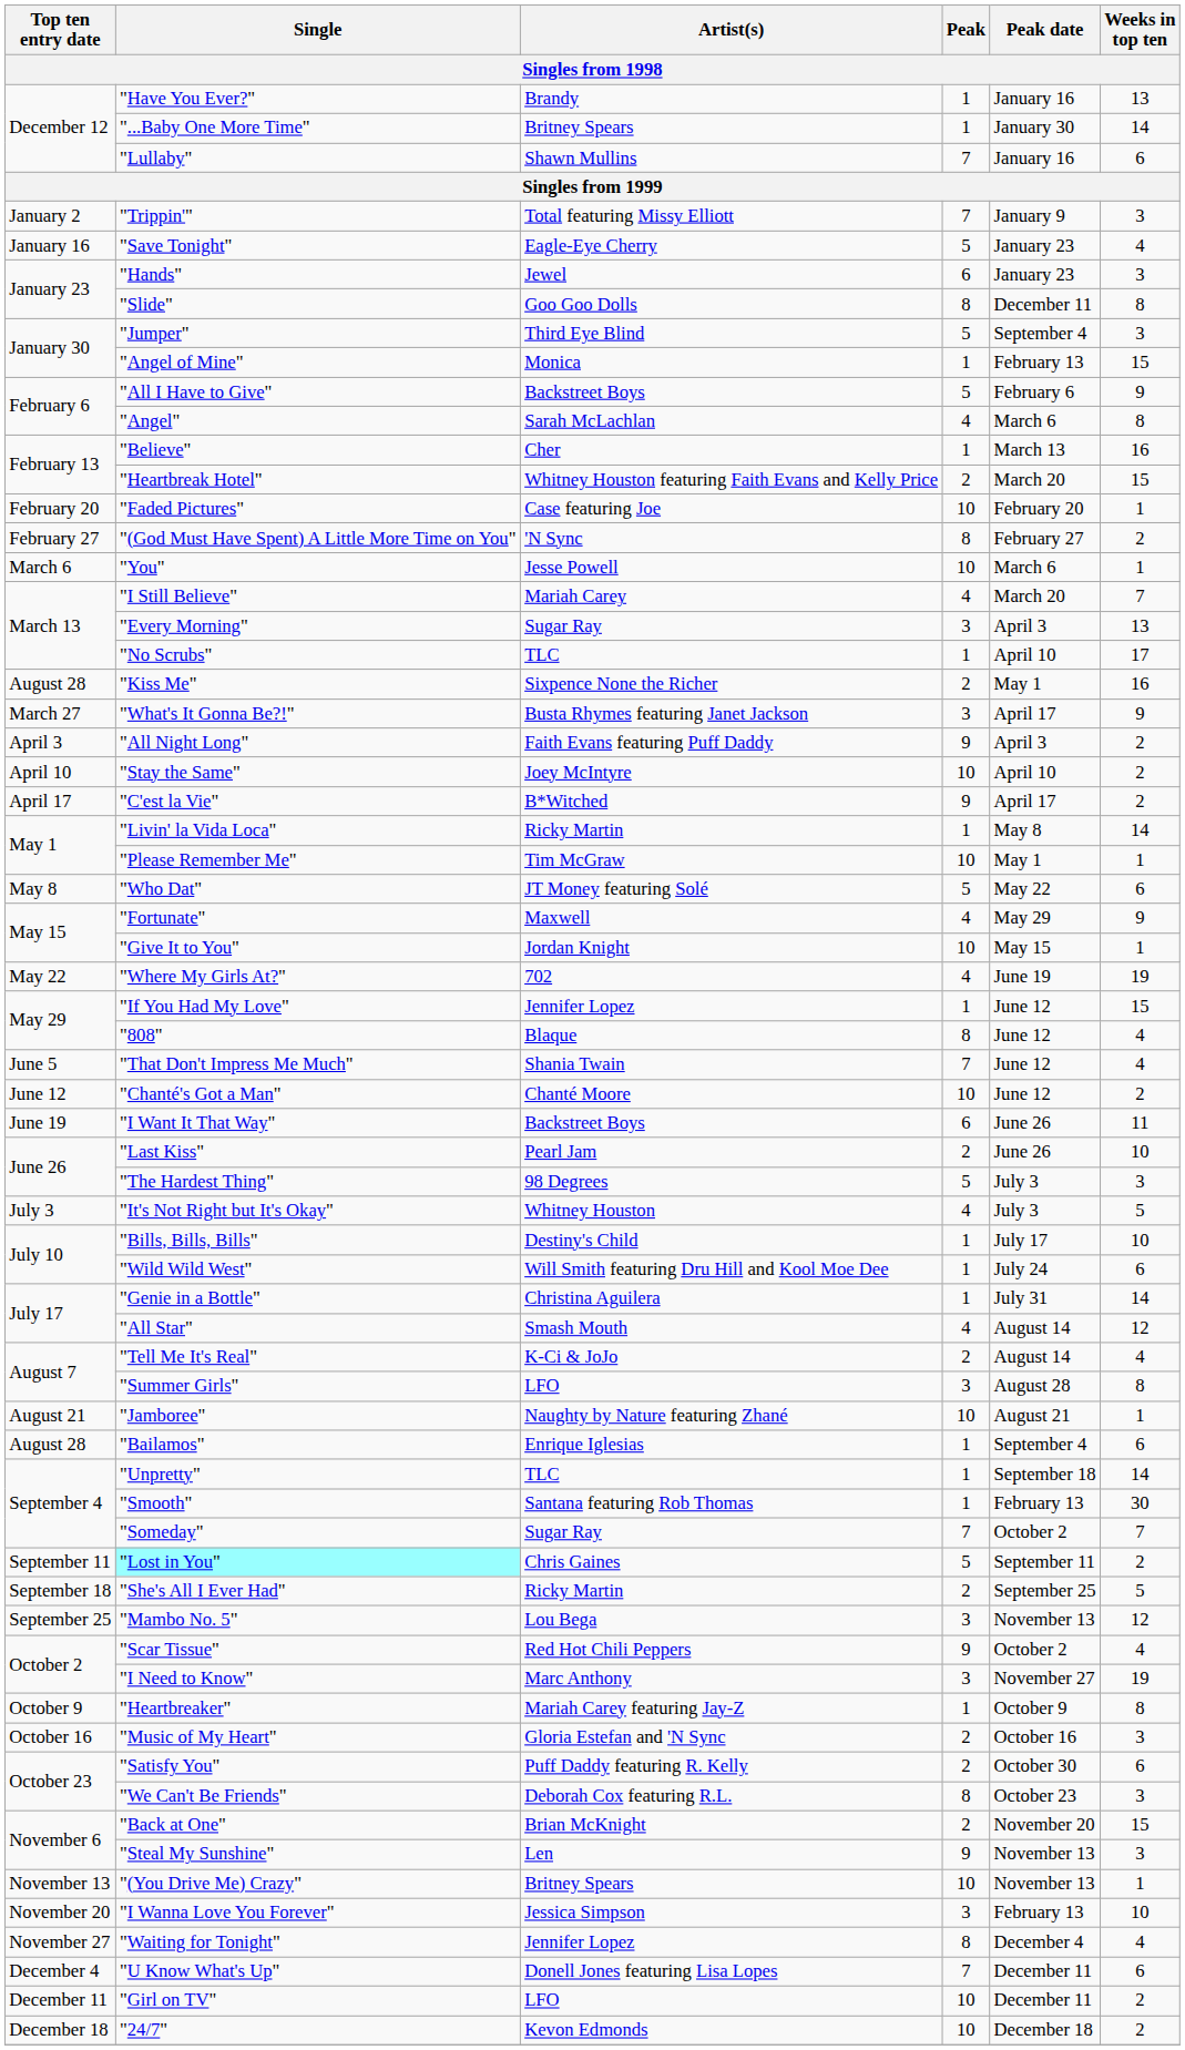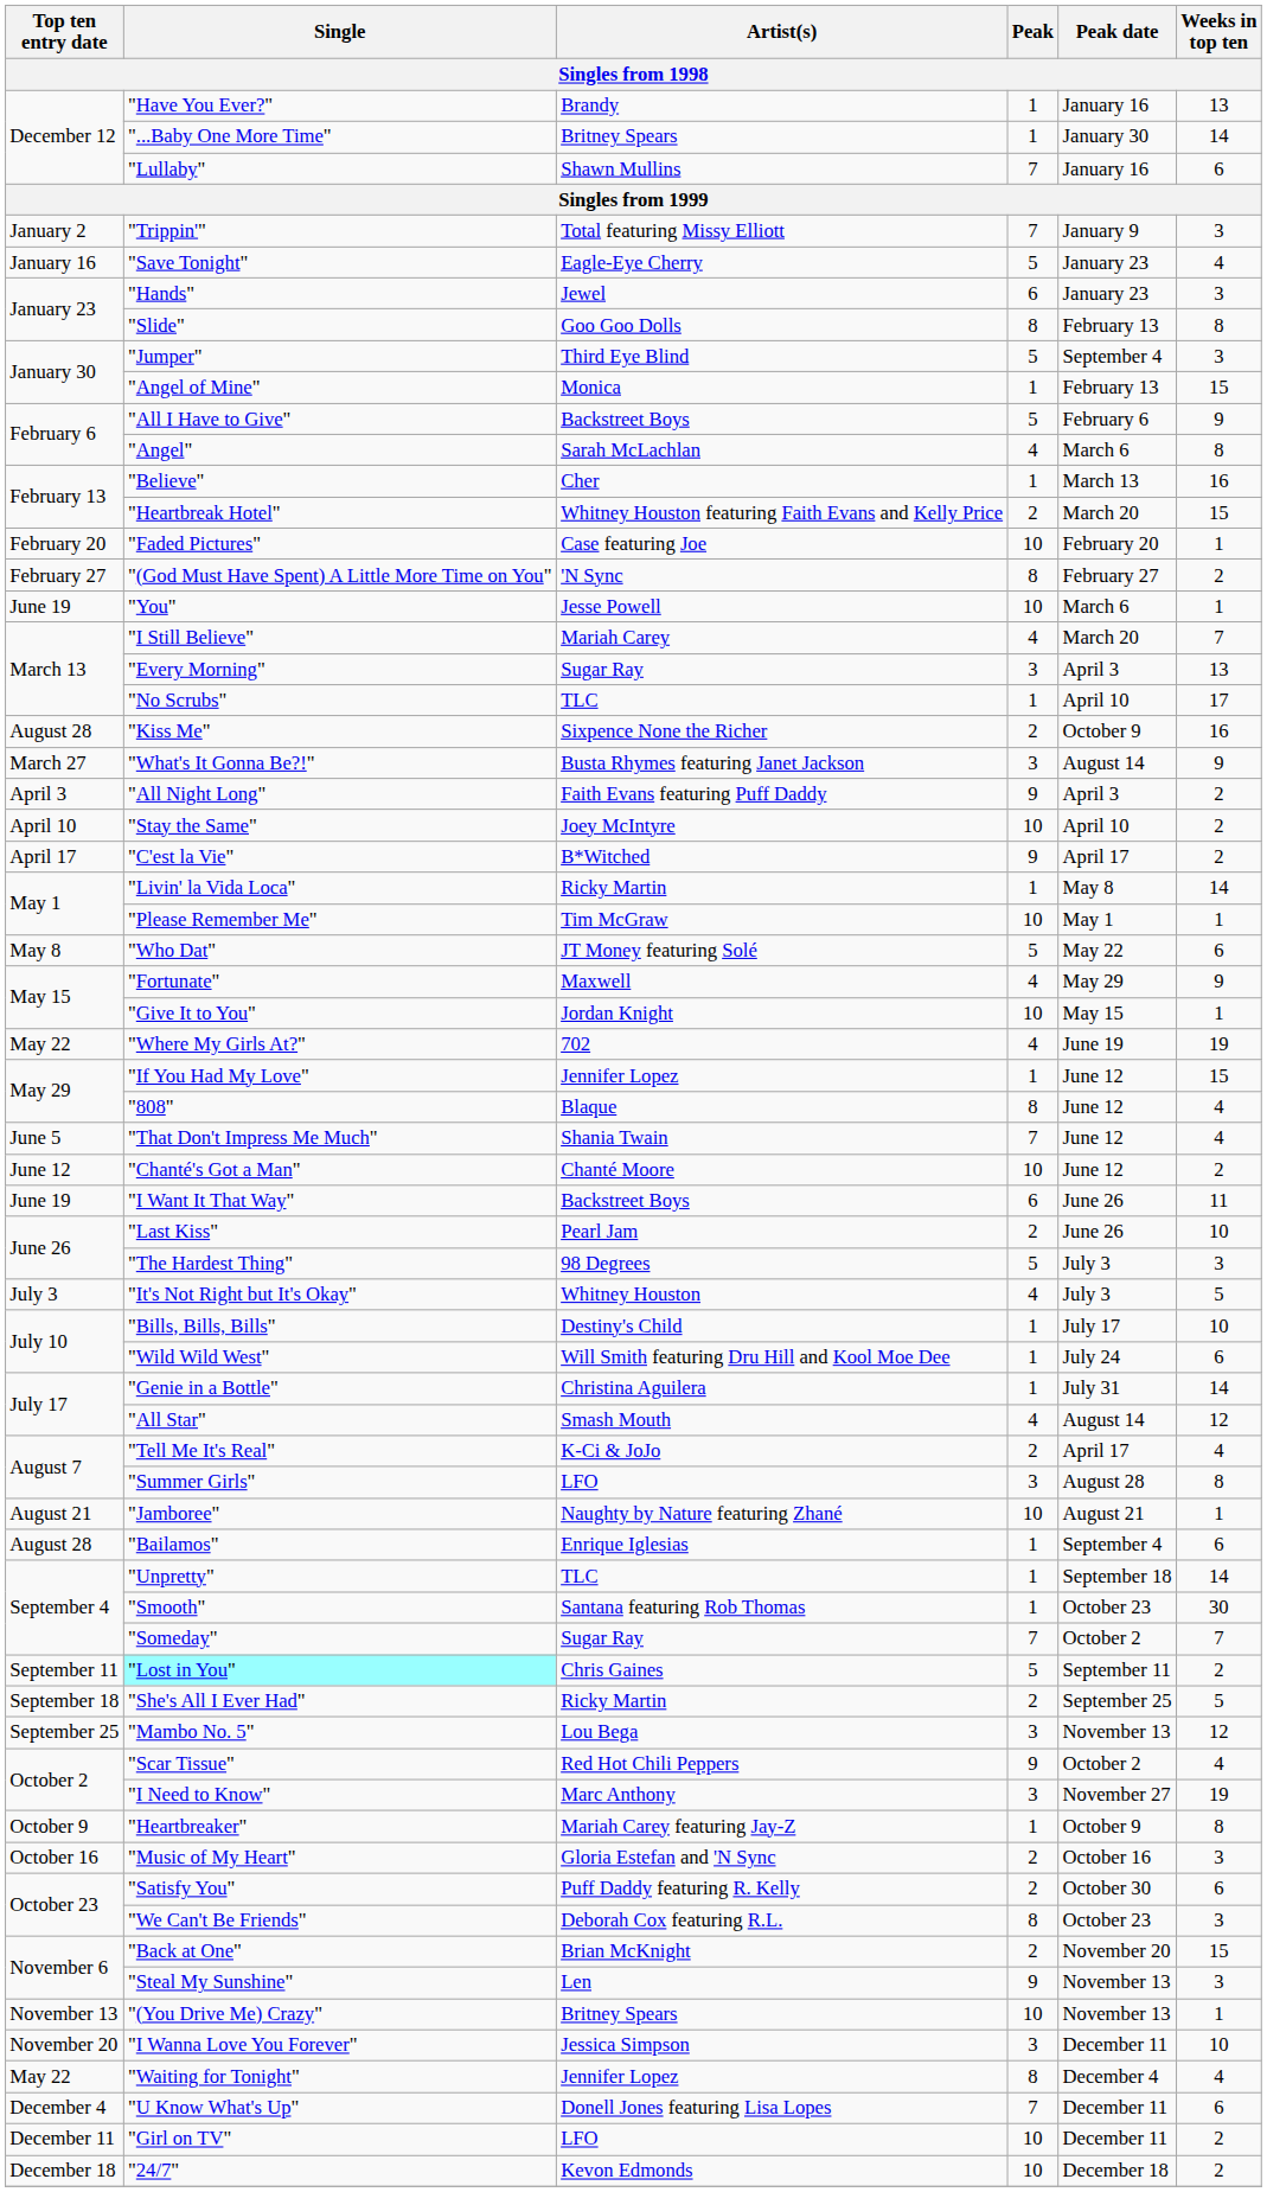"Slide" | Peak date: December 11 -> February 13
"You" | Top ten entry date: March 6 -> June 19
"Kiss Me" | Peak date: May 1 -> October 9
"What's It Gonna Be?!" | Peak date: April 17 -> August 14
"Tell Me It's Real" | Peak date: August 14 -> April 17
"Smooth" | Peak date: February 13 -> October 23
"I Wanna Love You Forever" | Peak date: February 13 -> December 11
"Waiting for Tonight" | Top ten entry date: November 27 -> May 22
